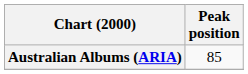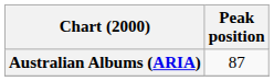Australian Albums (ARIA) | Peak position: 85 -> 87
